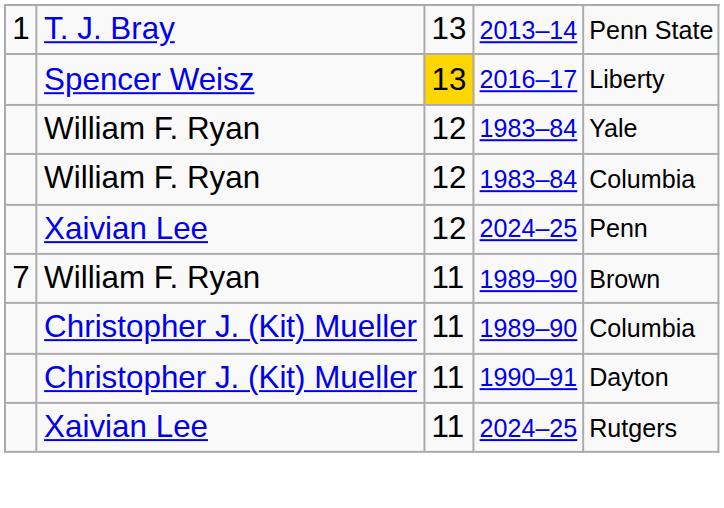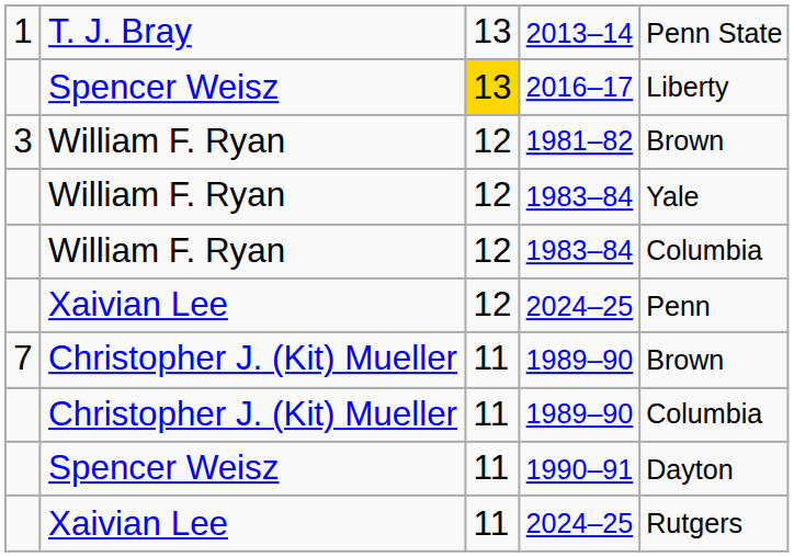+ row: 3 | William F. Ryan | 12 | 1981–82 | Brown
7 / 1989–90 | column 2: William F. Ryan -> Christopher J. (Kit) Mueller
1990–91 | column 2: Christopher J. (Kit) Mueller -> Spencer Weisz
